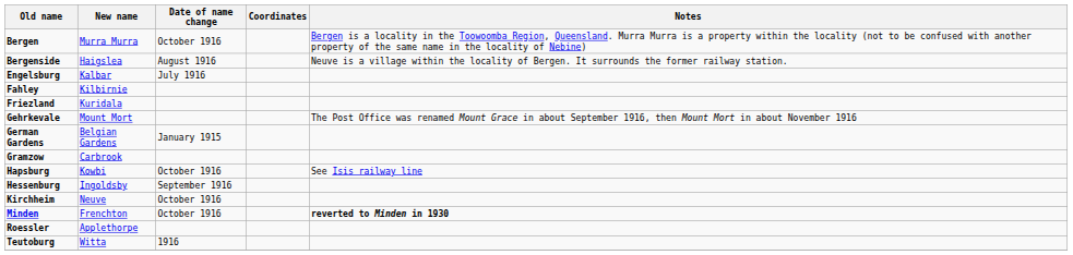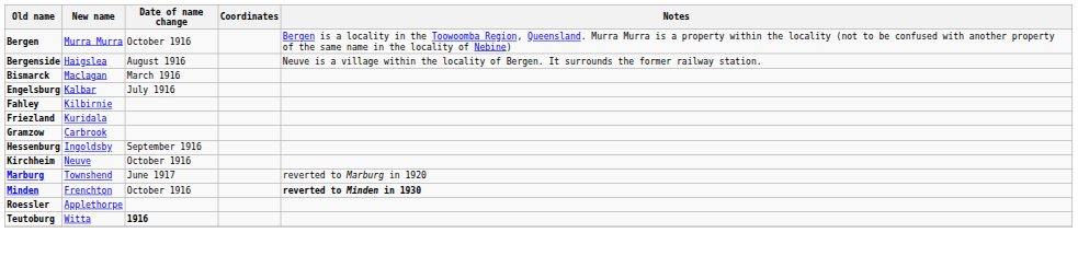+ row: Bismarck | Maclagan | March 1916
- row: Gehrkevale | Mount Mort | The Post Office was renamed Mount Grace in about September 1916, then Mount Mort in about November 1916
- row: German Gardens | Belgian Gardens | January 1915
- row: Hapsburg | Kowbi | October 1916 | See Isis railway line
+ row: Marburg | Townshend | June 1917 | reverted to Marburg in 1920
Teutoburg | Date of name change: normal -> bold
